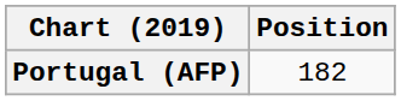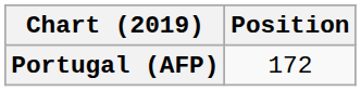Portugal (AFP) | Position: 182 -> 172
